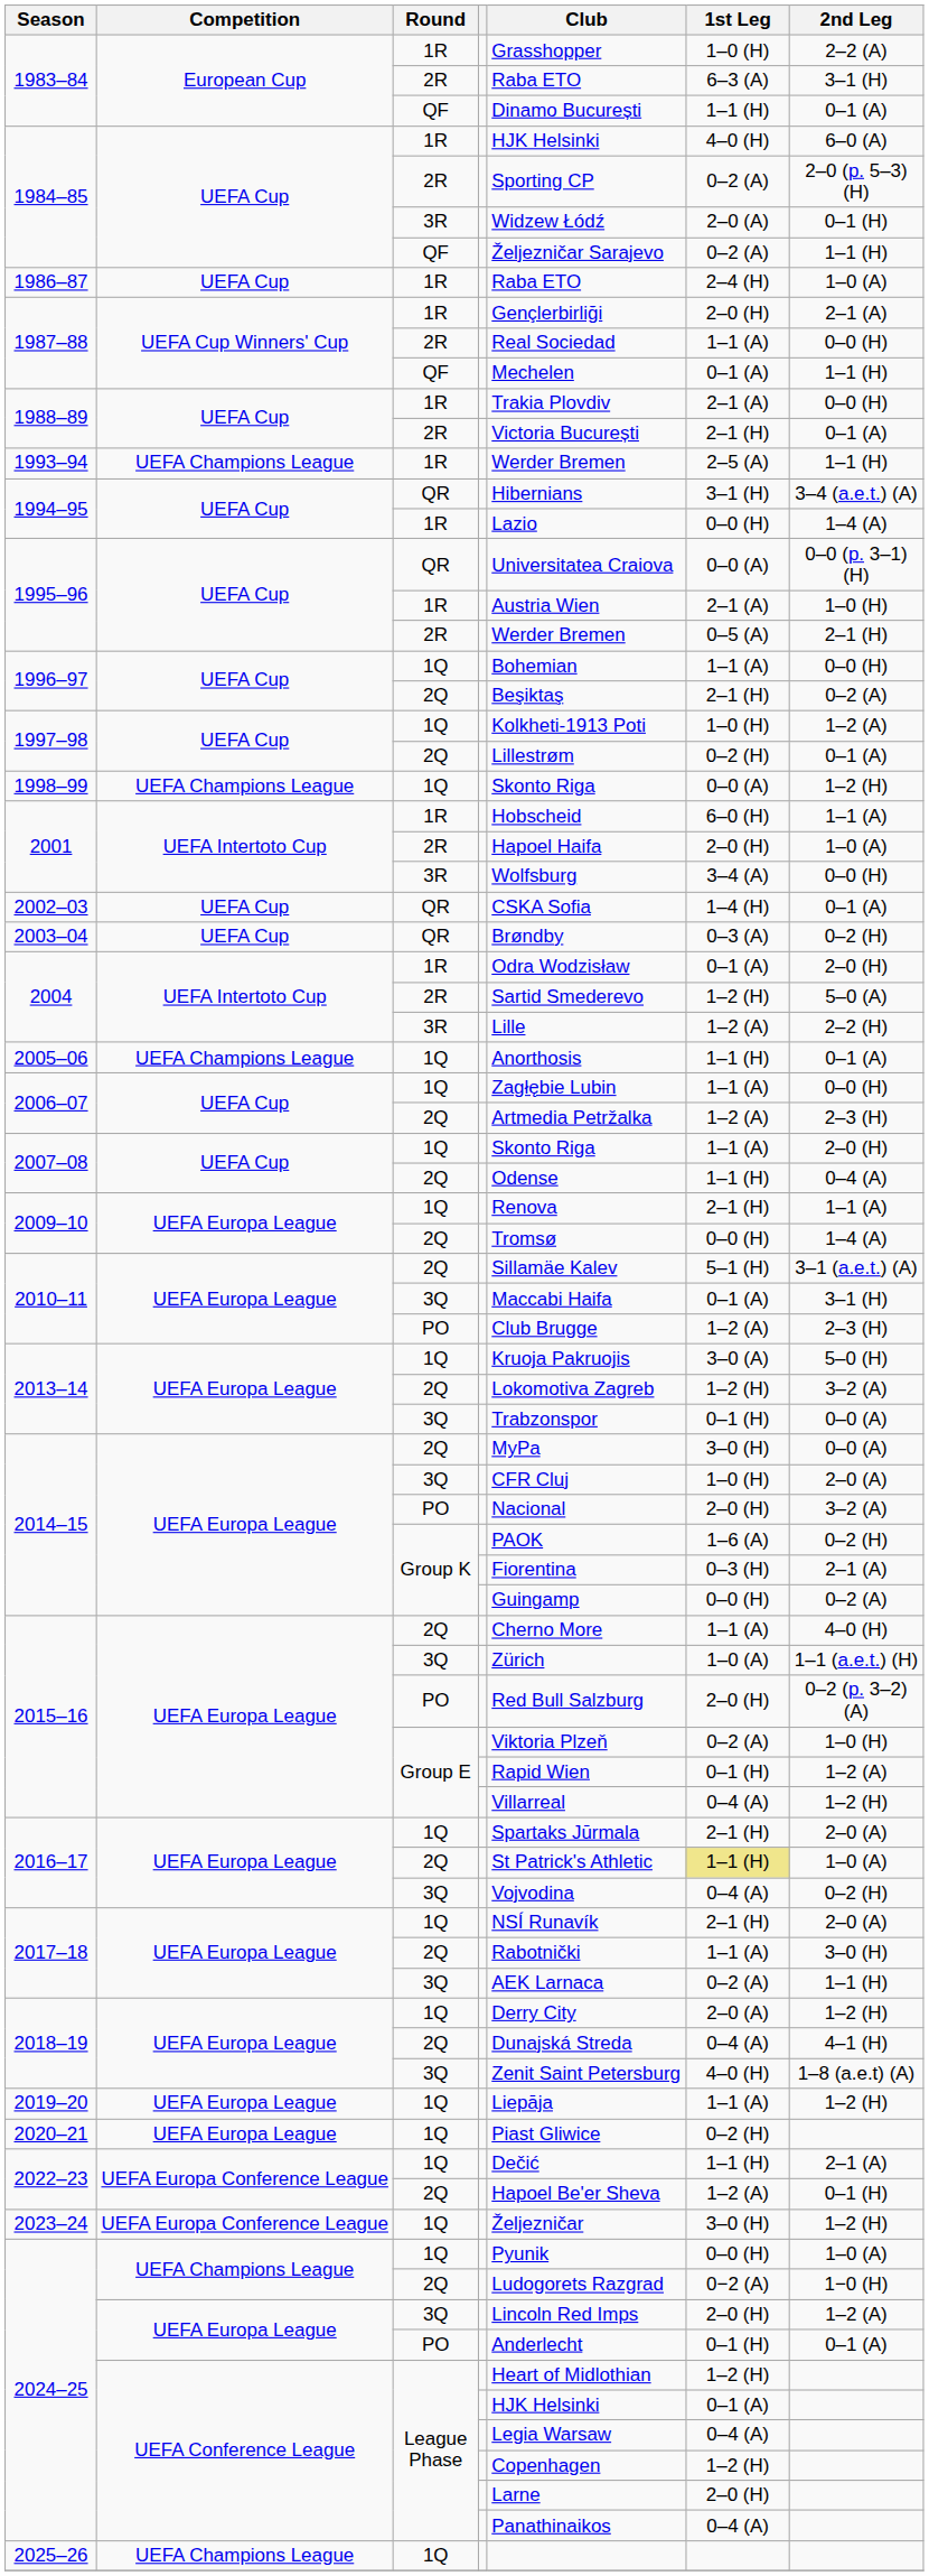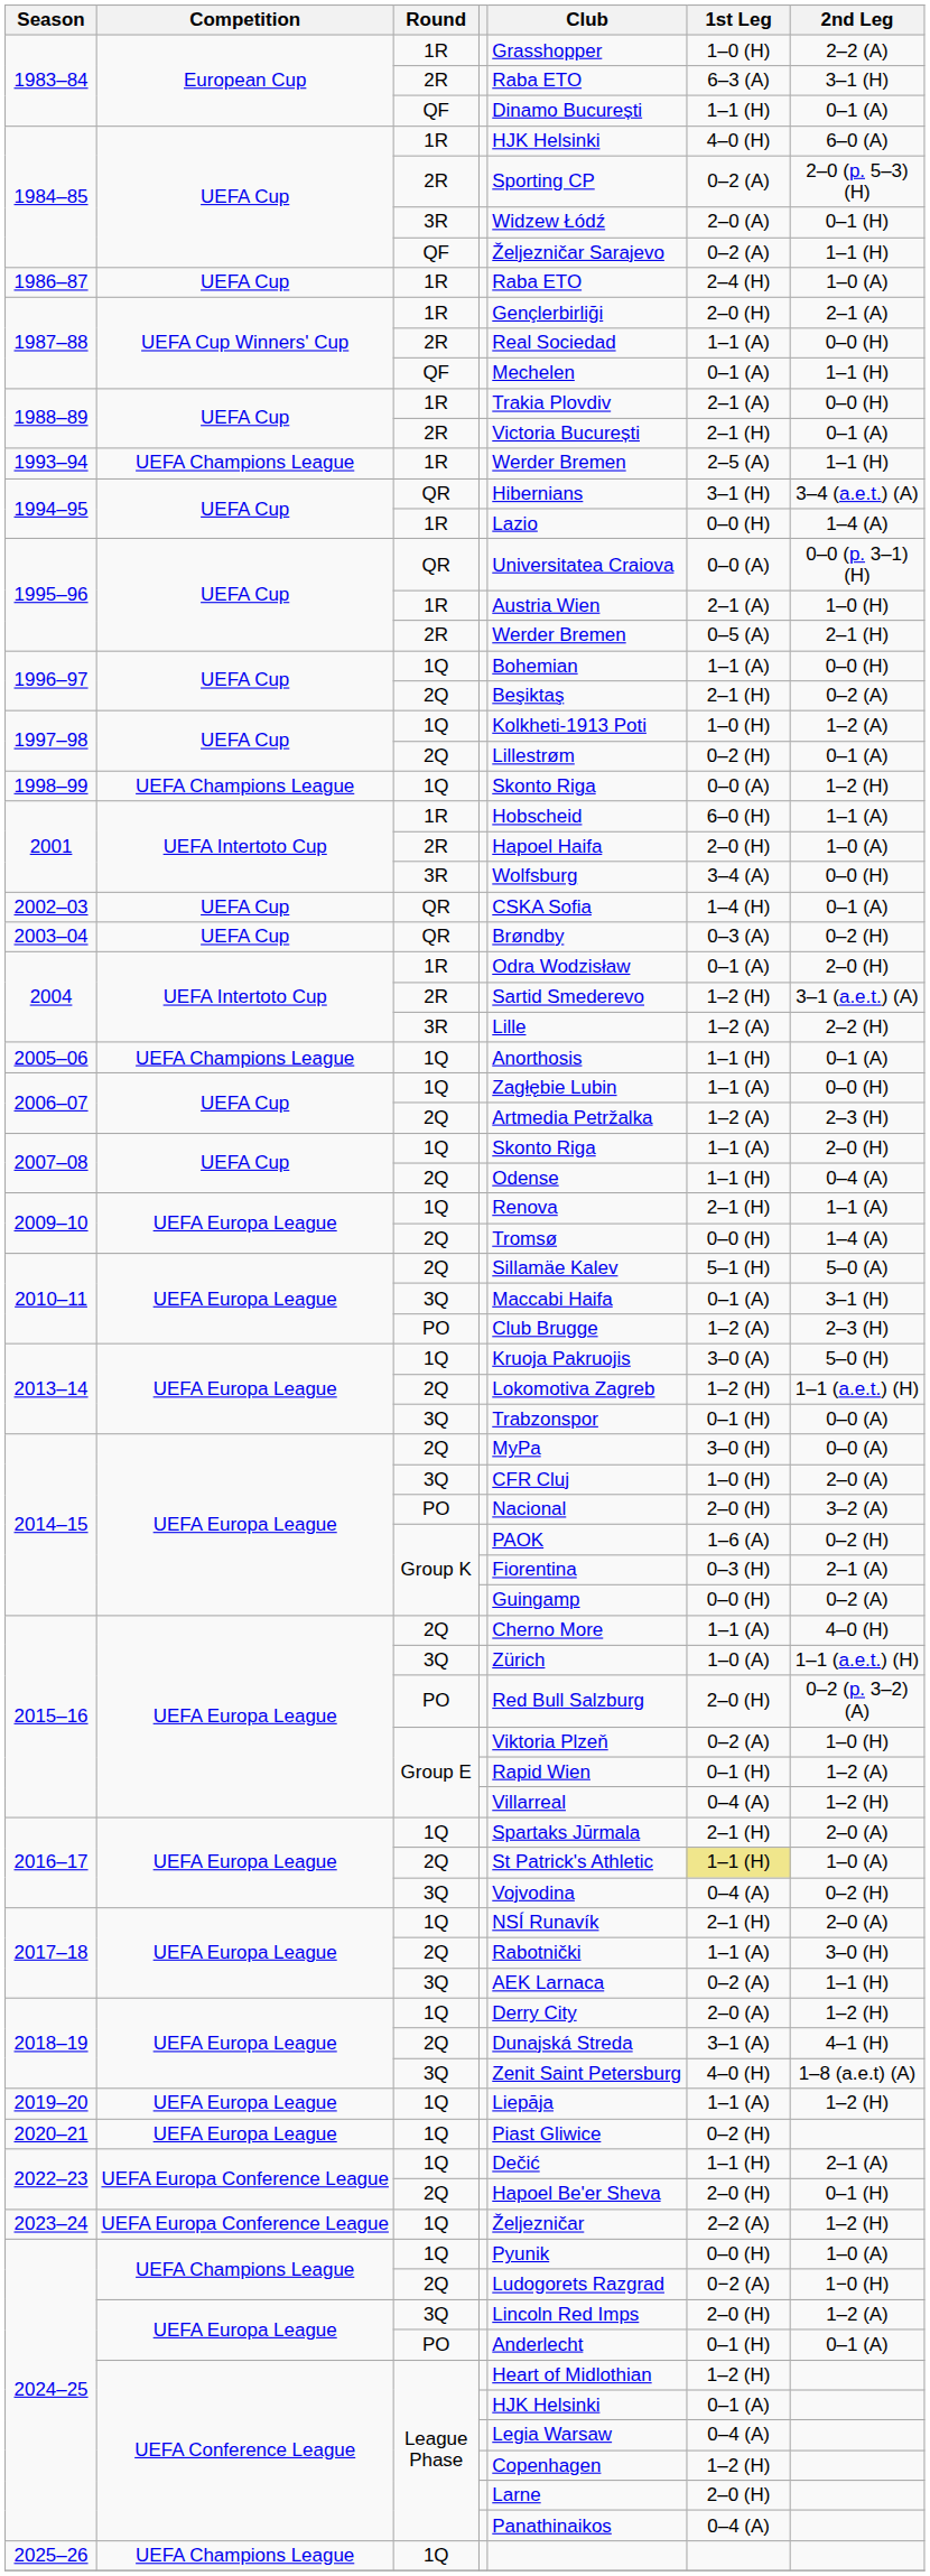2004 / 2R | 2nd Leg: 5–0 (A) -> 3–1 (a.e.t.) (A)
2010–11 / 2Q | 2nd Leg: 3–1 (a.e.t.) (A) -> 5–0 (A)
2013–14 / 2Q | 2nd Leg: 3–2 (A) -> 1–1 (a.e.t.) (H)
2018–19 / 2Q | 1st Leg: 0–4 (A) -> 3–1 (A)
2022–23 / 2Q | 1st Leg: 1–2 (A) -> 2–0 (H)
2023–24 | 1st Leg: 3–0 (H) -> 2–2 (A)
